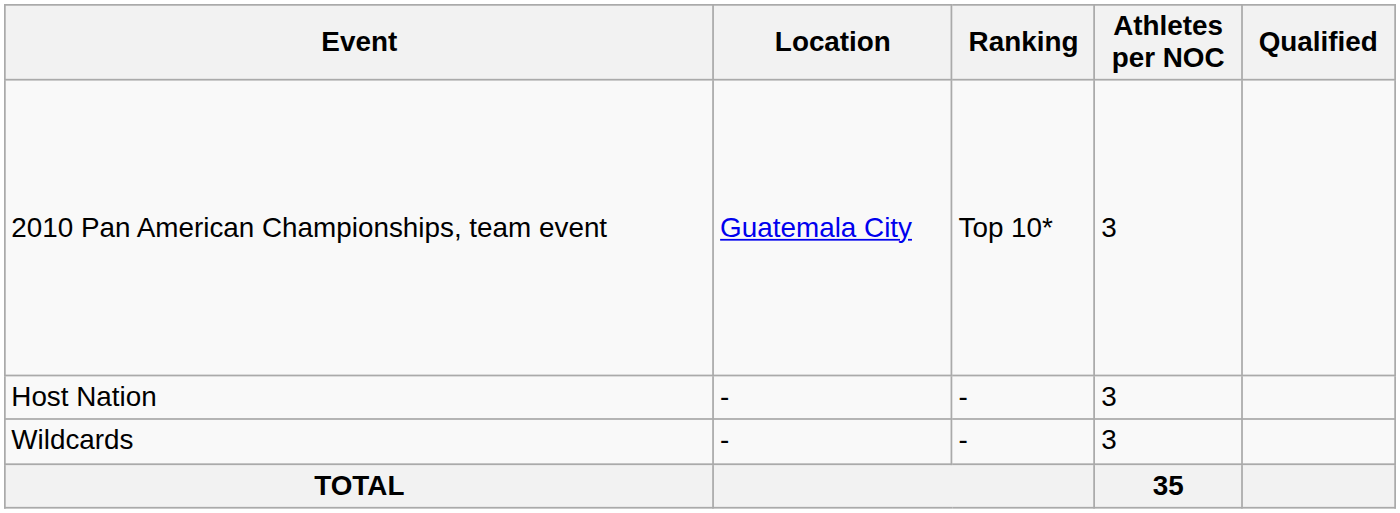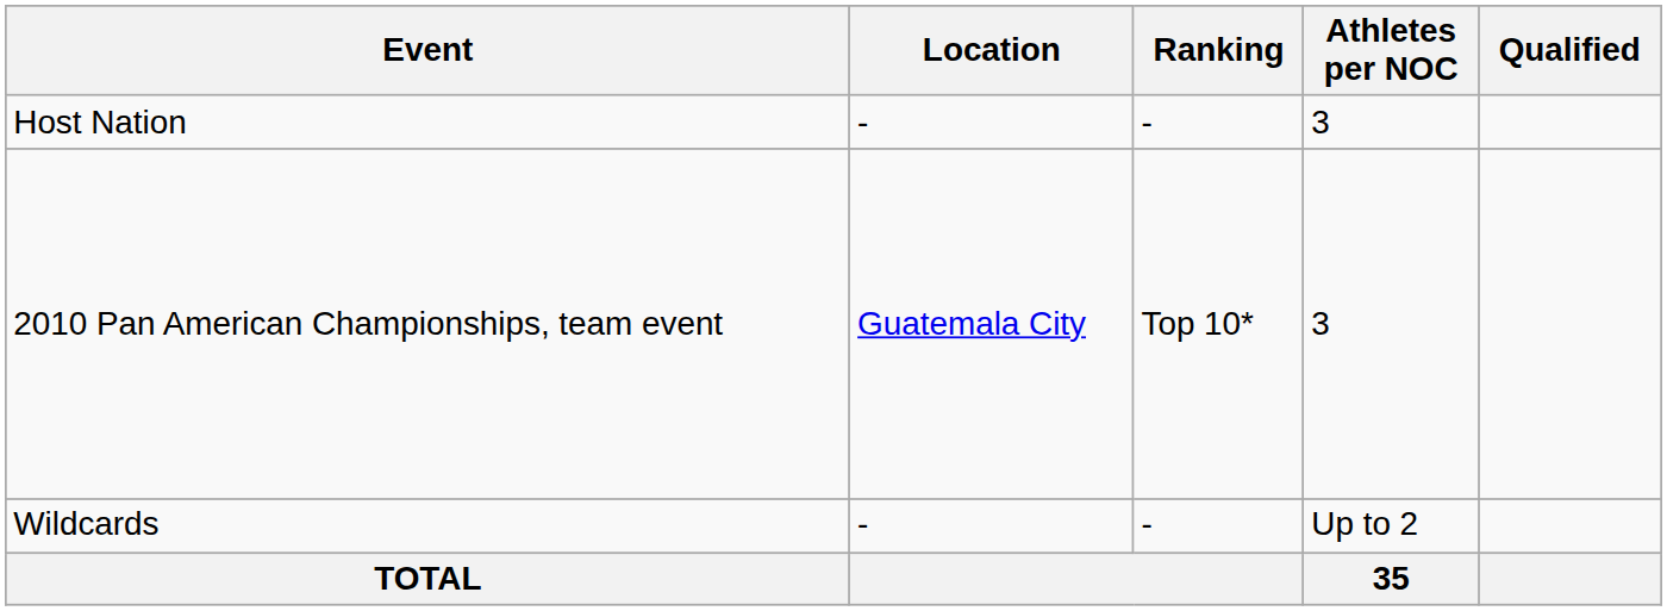rows swapped: Host Nation <-> 2010 Pan American Championships, team event
Wildcards | Athletes per NOC: 3 -> Up to 2
